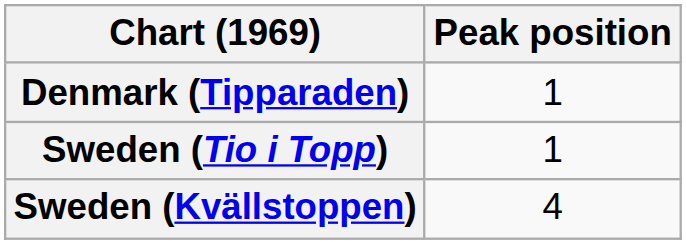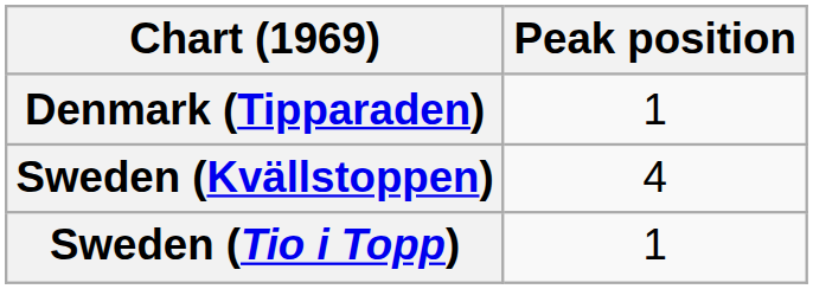rows swapped: Sweden (Kvällstoppen) <-> Sweden (Tio i Topp)
